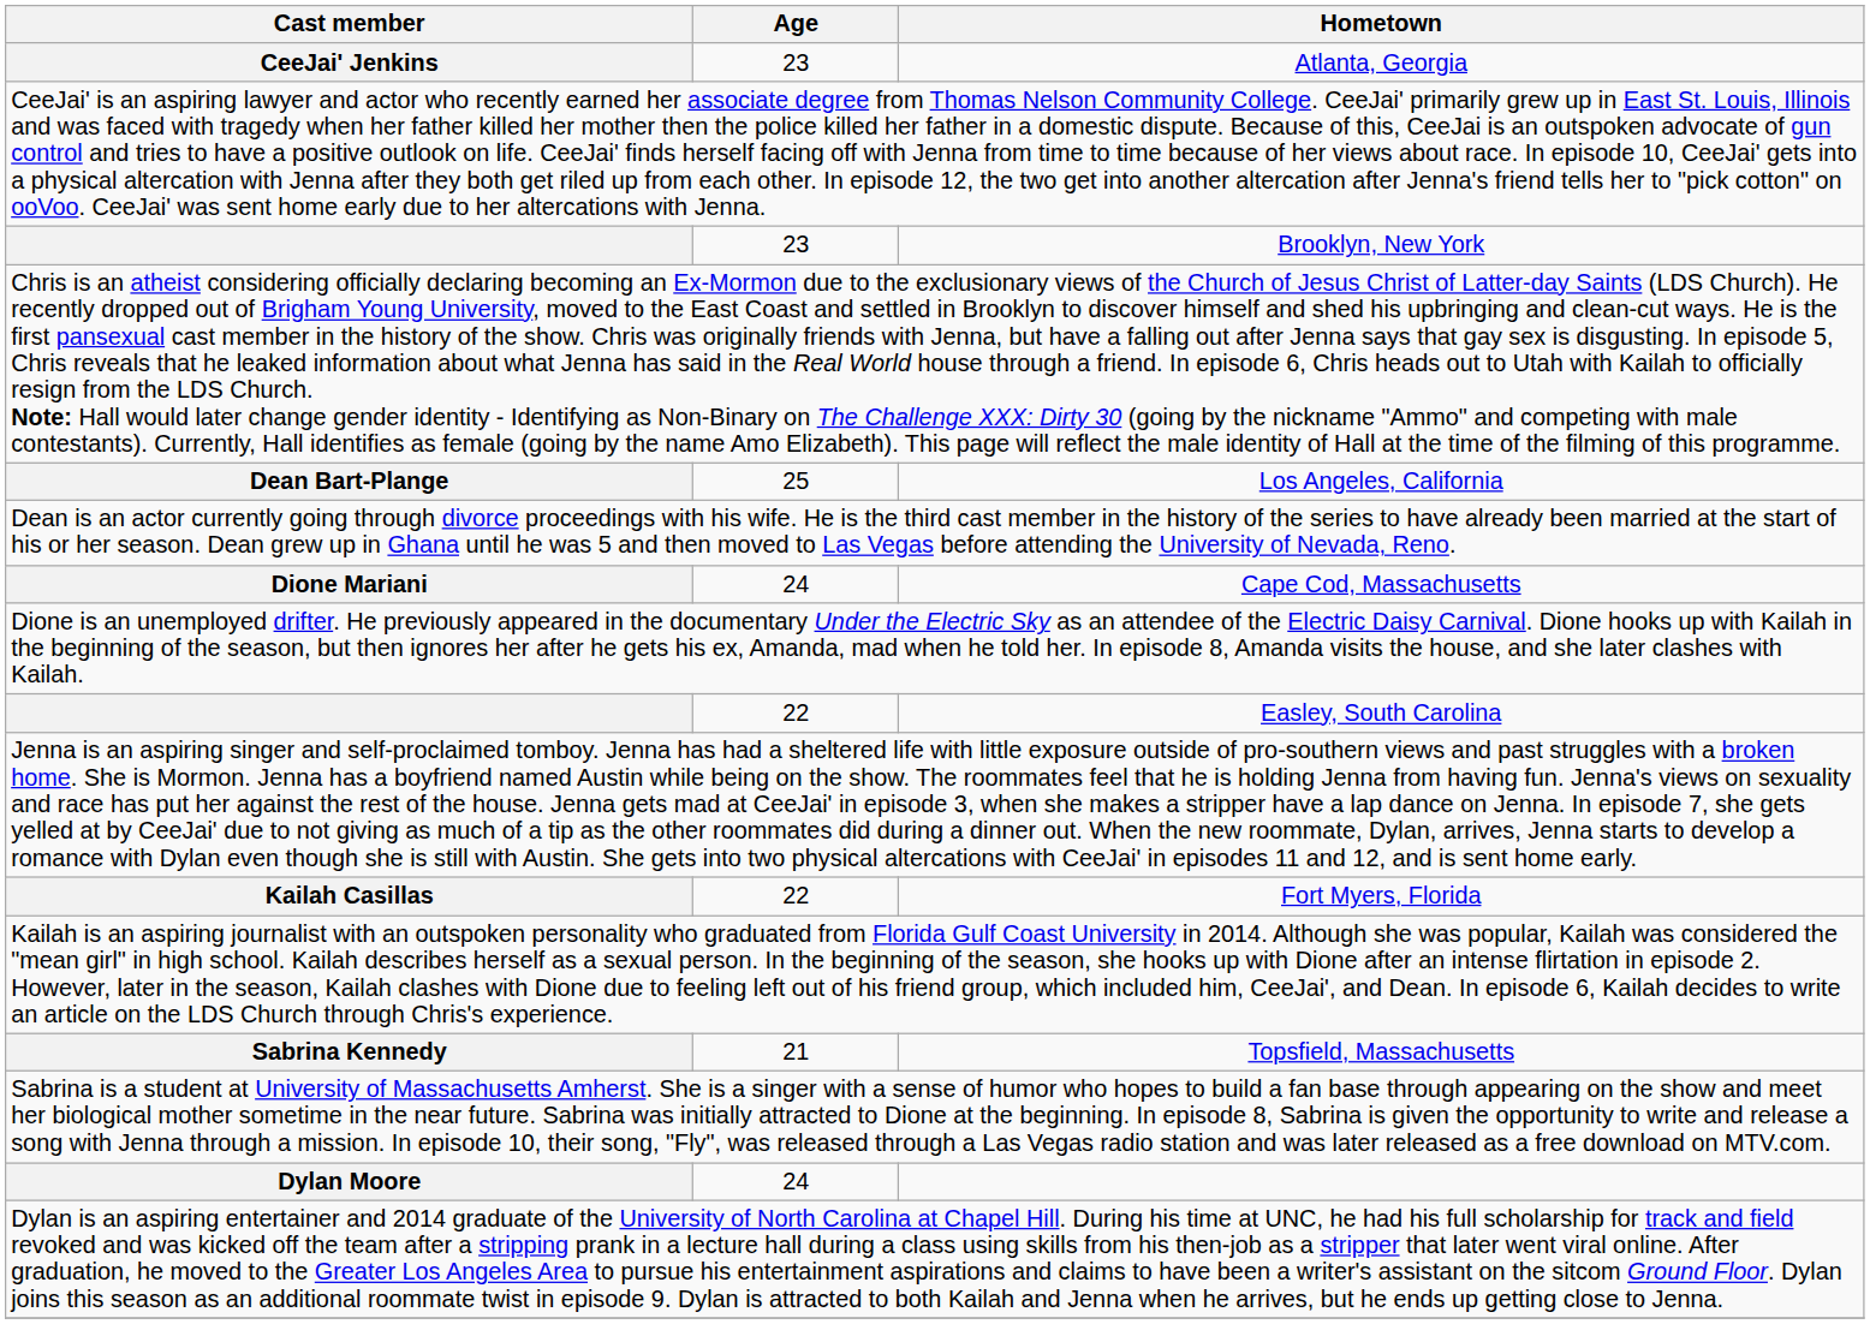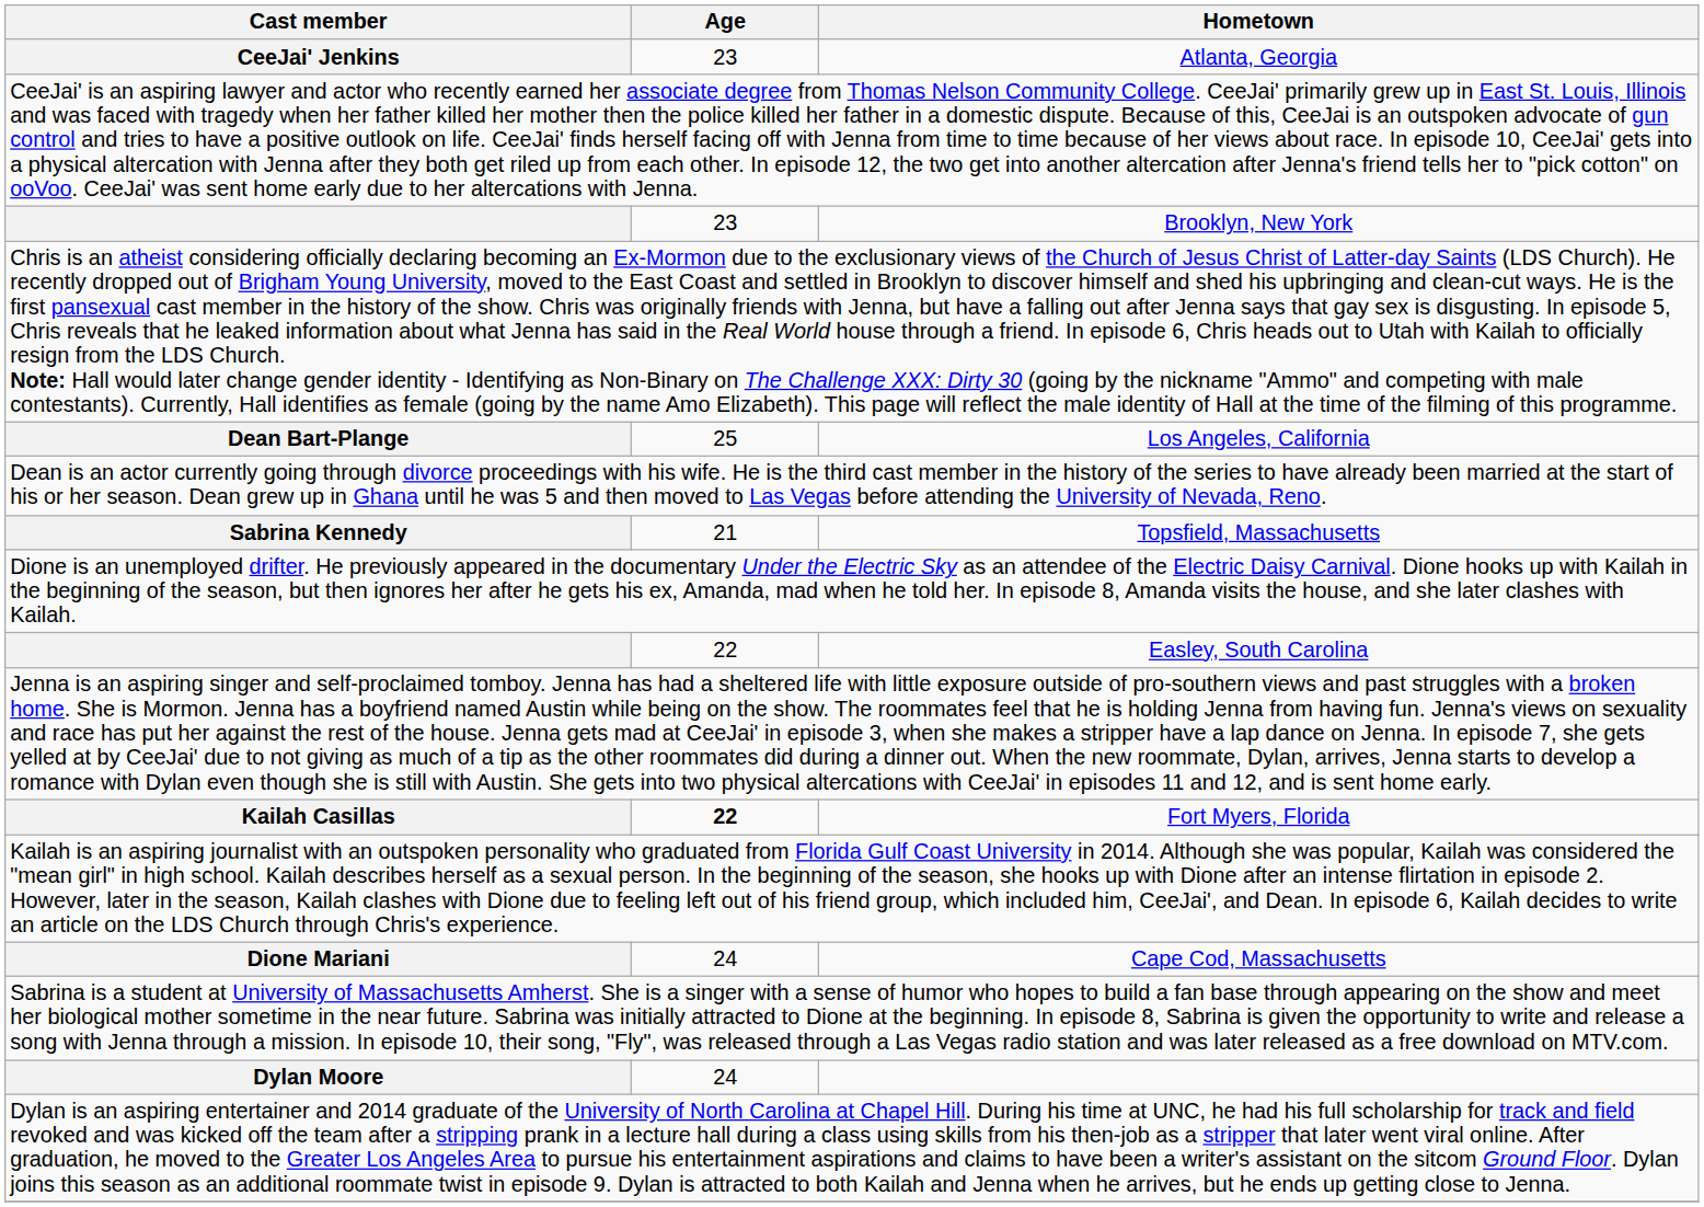rows swapped: Cape Cod, Massachusetts <-> Topsfield, Massachusetts
Fort Myers, Florida | Age: normal -> bold
